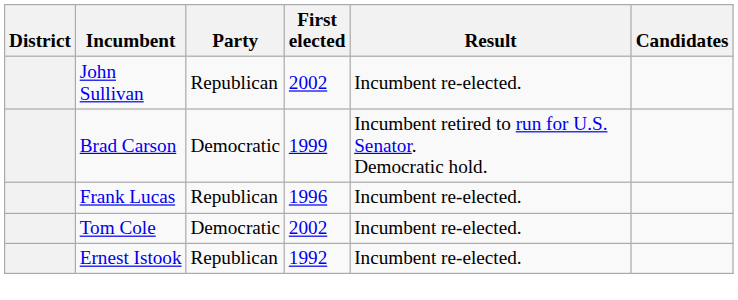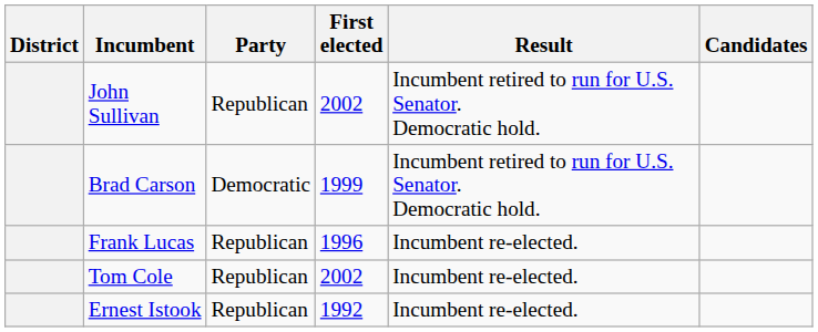John Sullivan | Result: Incumbent re-elected. -> Incumbent retired to run for U.S. Senator. Democratic hold.
Tom Cole | Party: Democratic -> Republican
